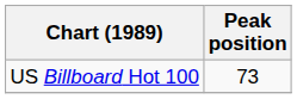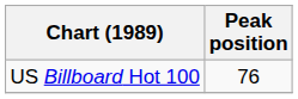US Billboard Hot 100 | Peak position: 73 -> 76
